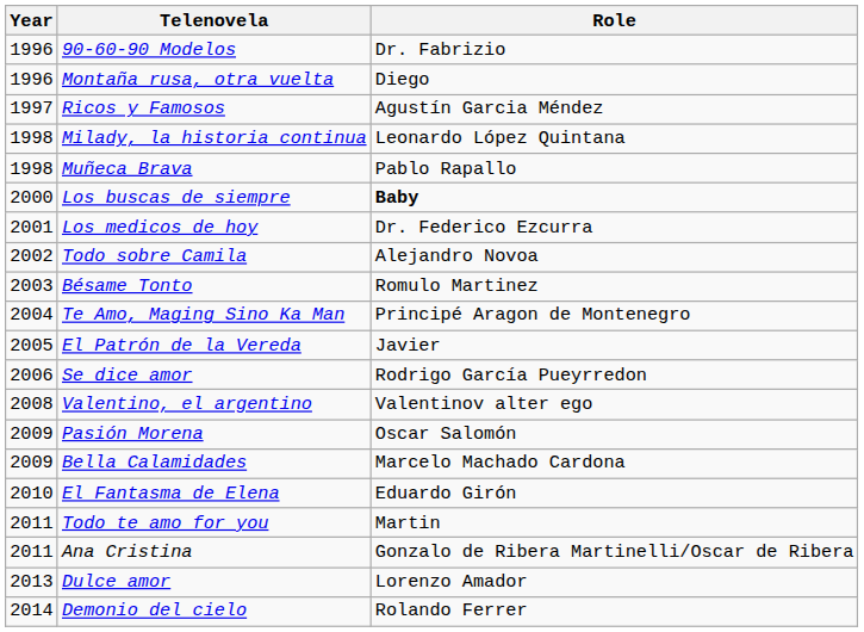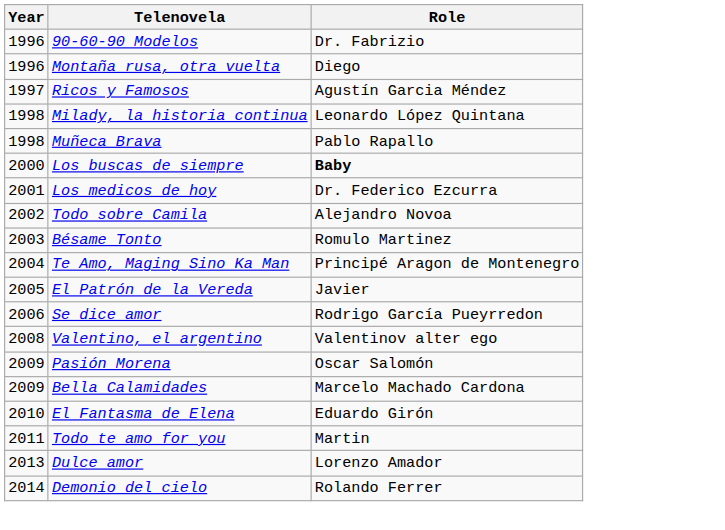- row: 2011 | Ana Cristina | Gonzalo de Ribera Martinelli/Oscar de Ribera
